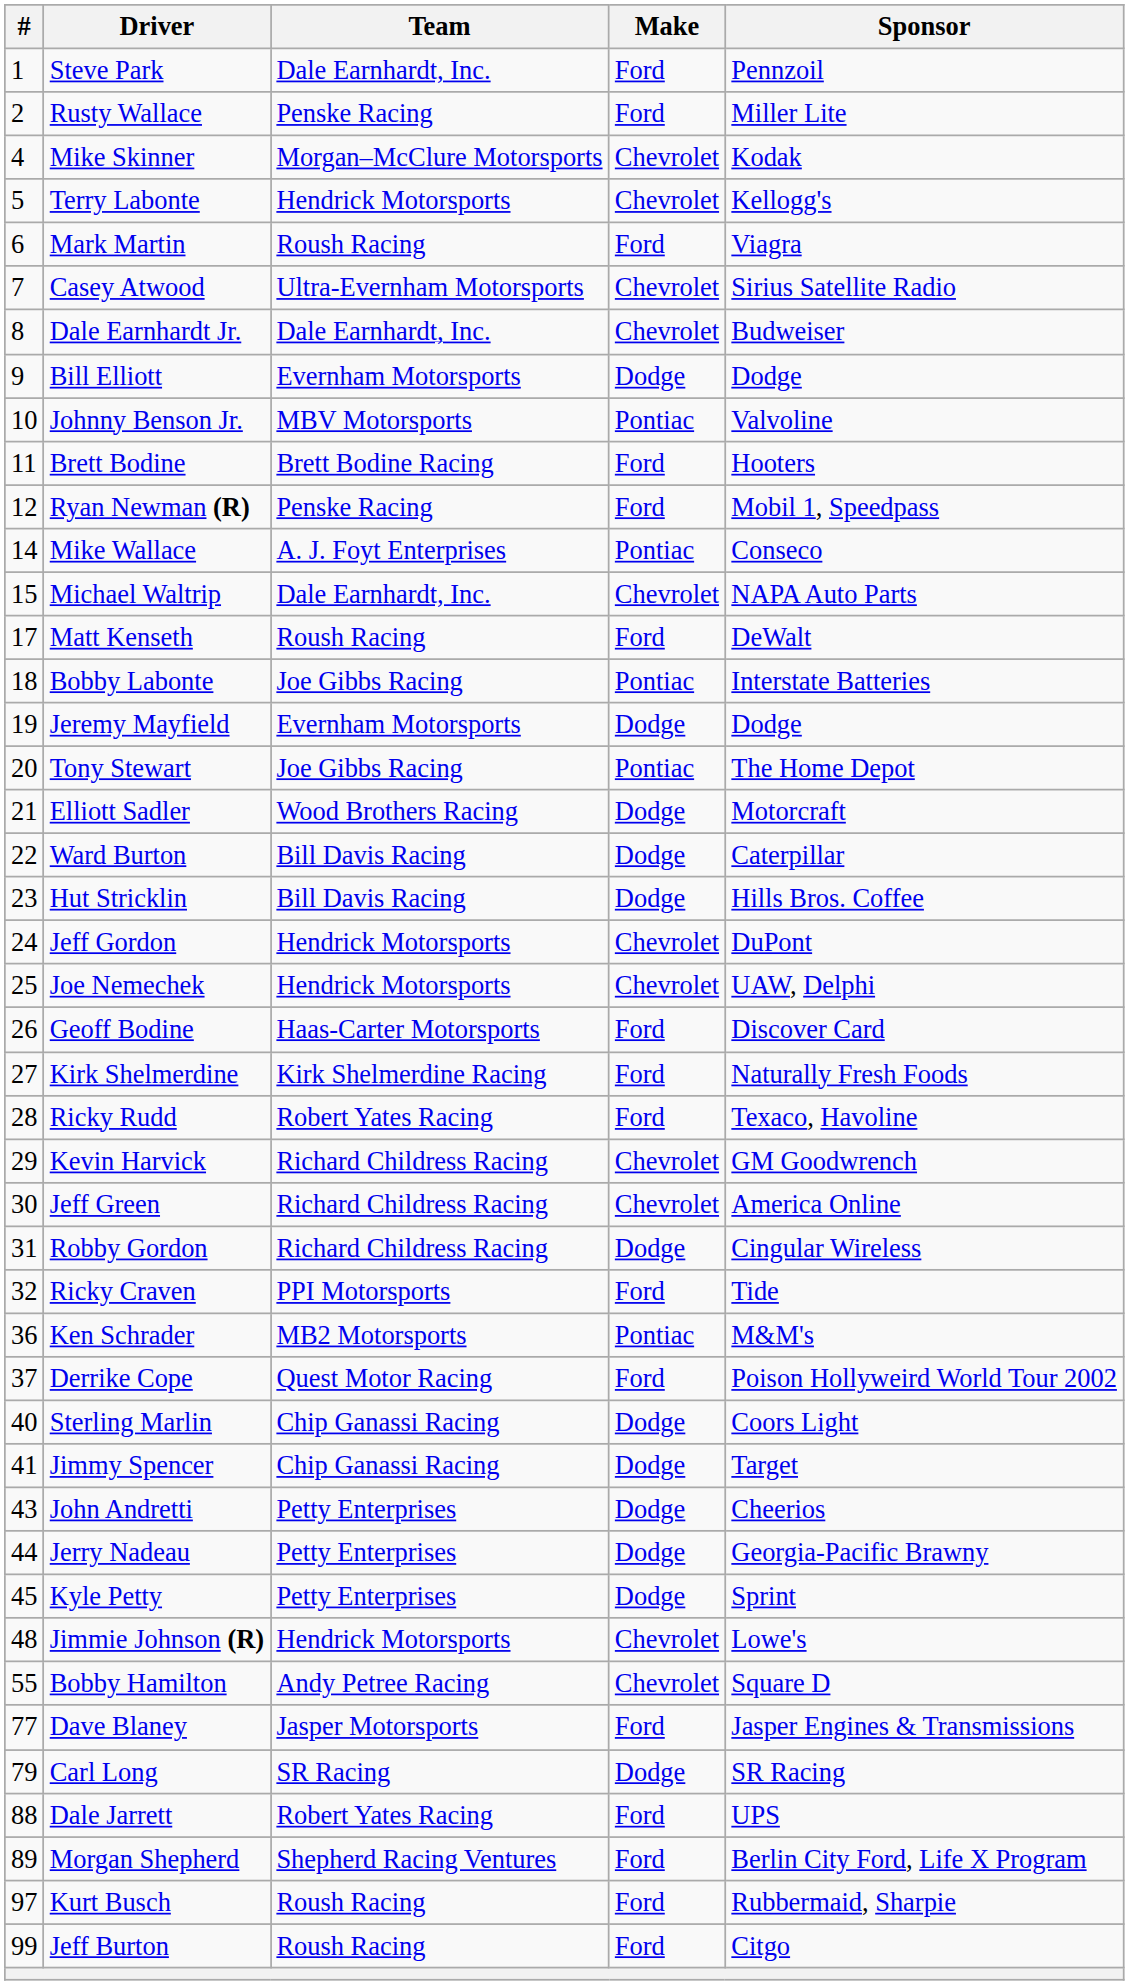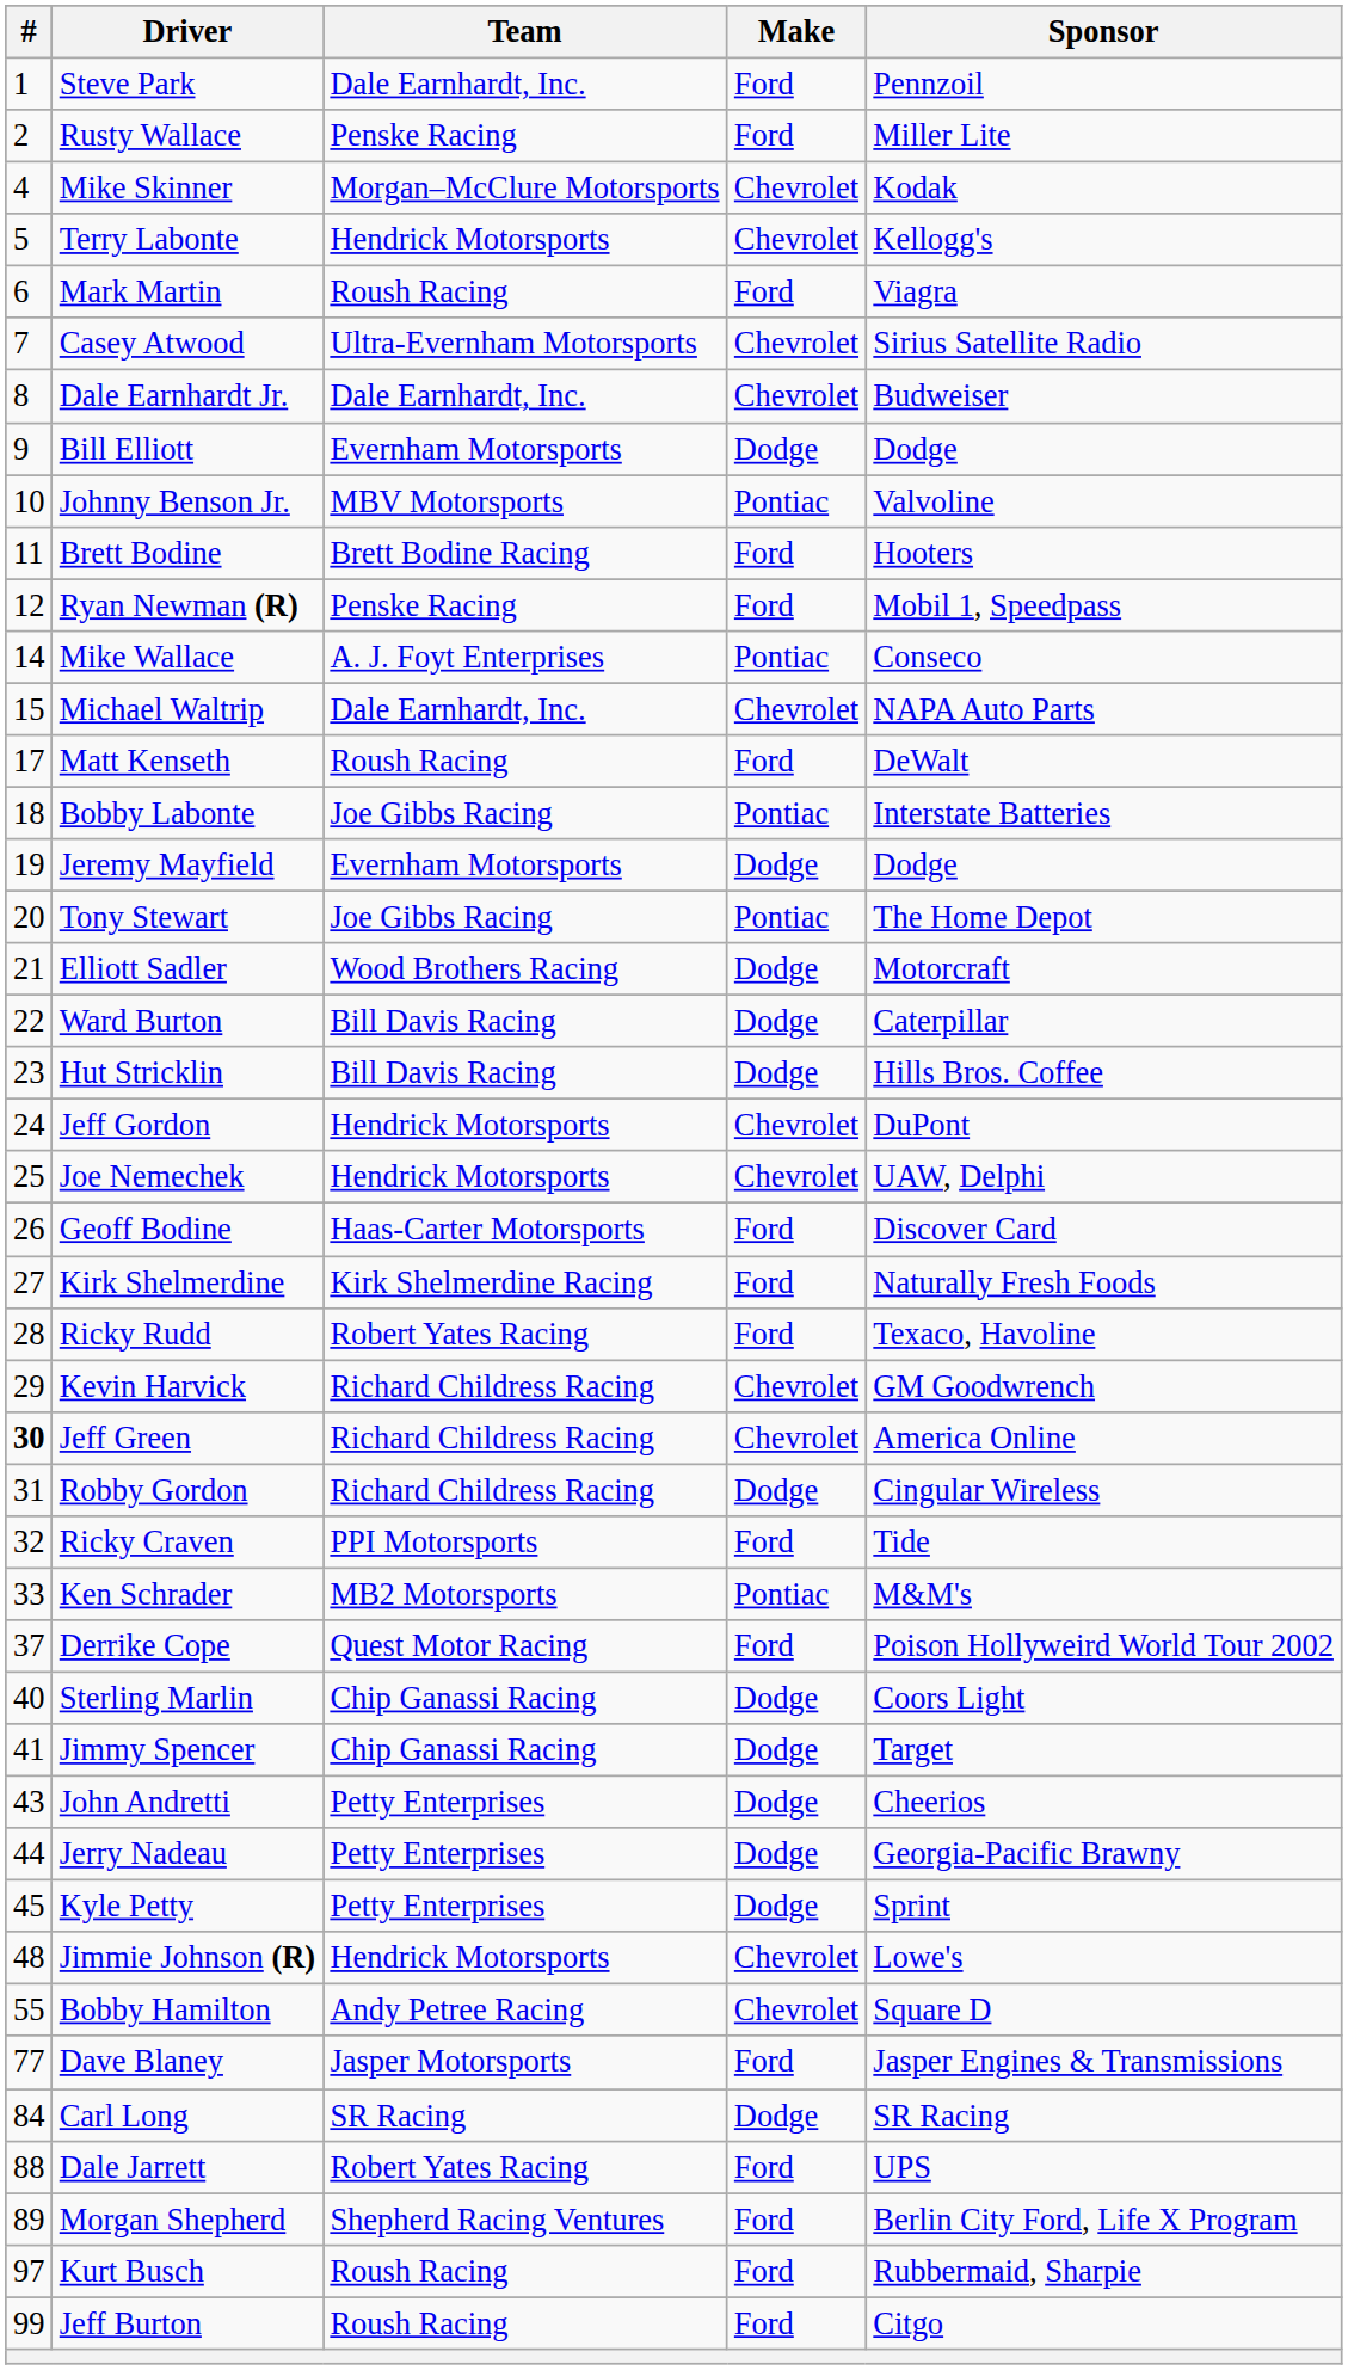Jeff Green | #: normal -> bold
Ken Schrader | #: 36 -> 33
Carl Long | #: 79 -> 84
